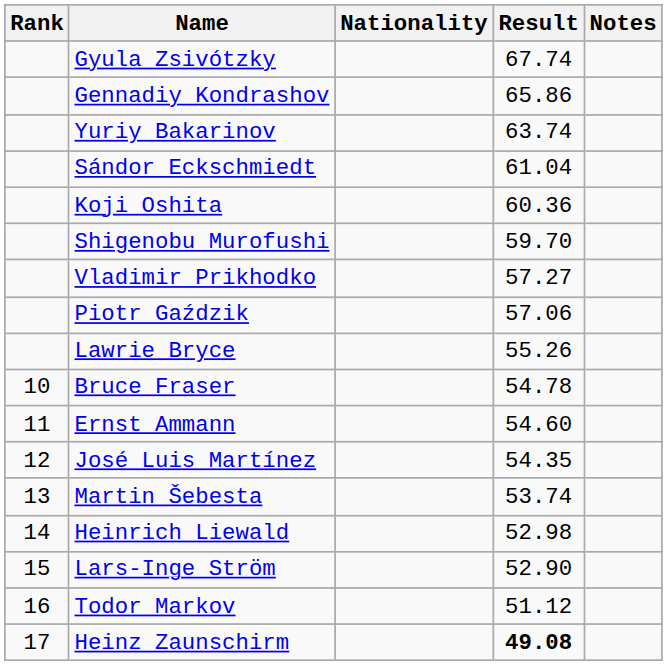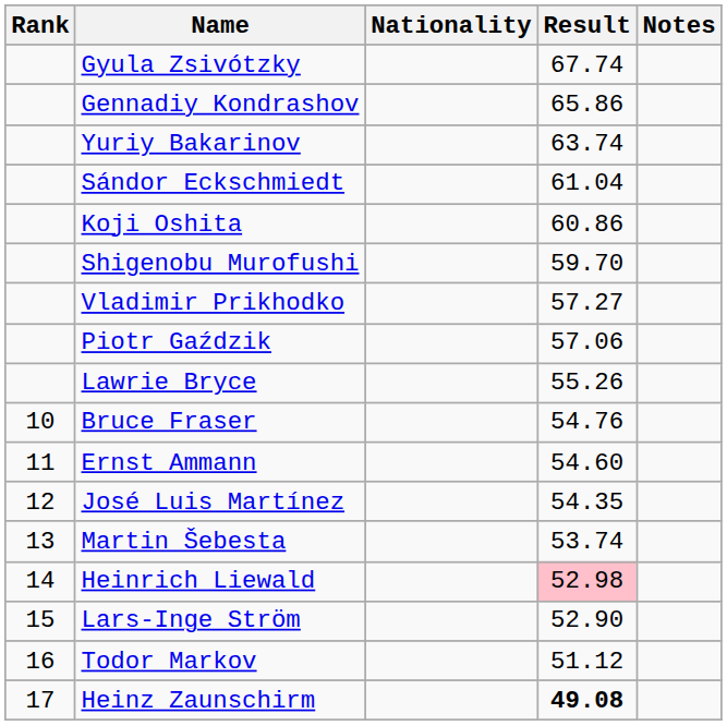Koji Oshita | Result: 60.36 -> 60.86
Bruce Fraser | Result: 54.78 -> 54.76
Heinrich Liewald | Result: no background -> pink background
